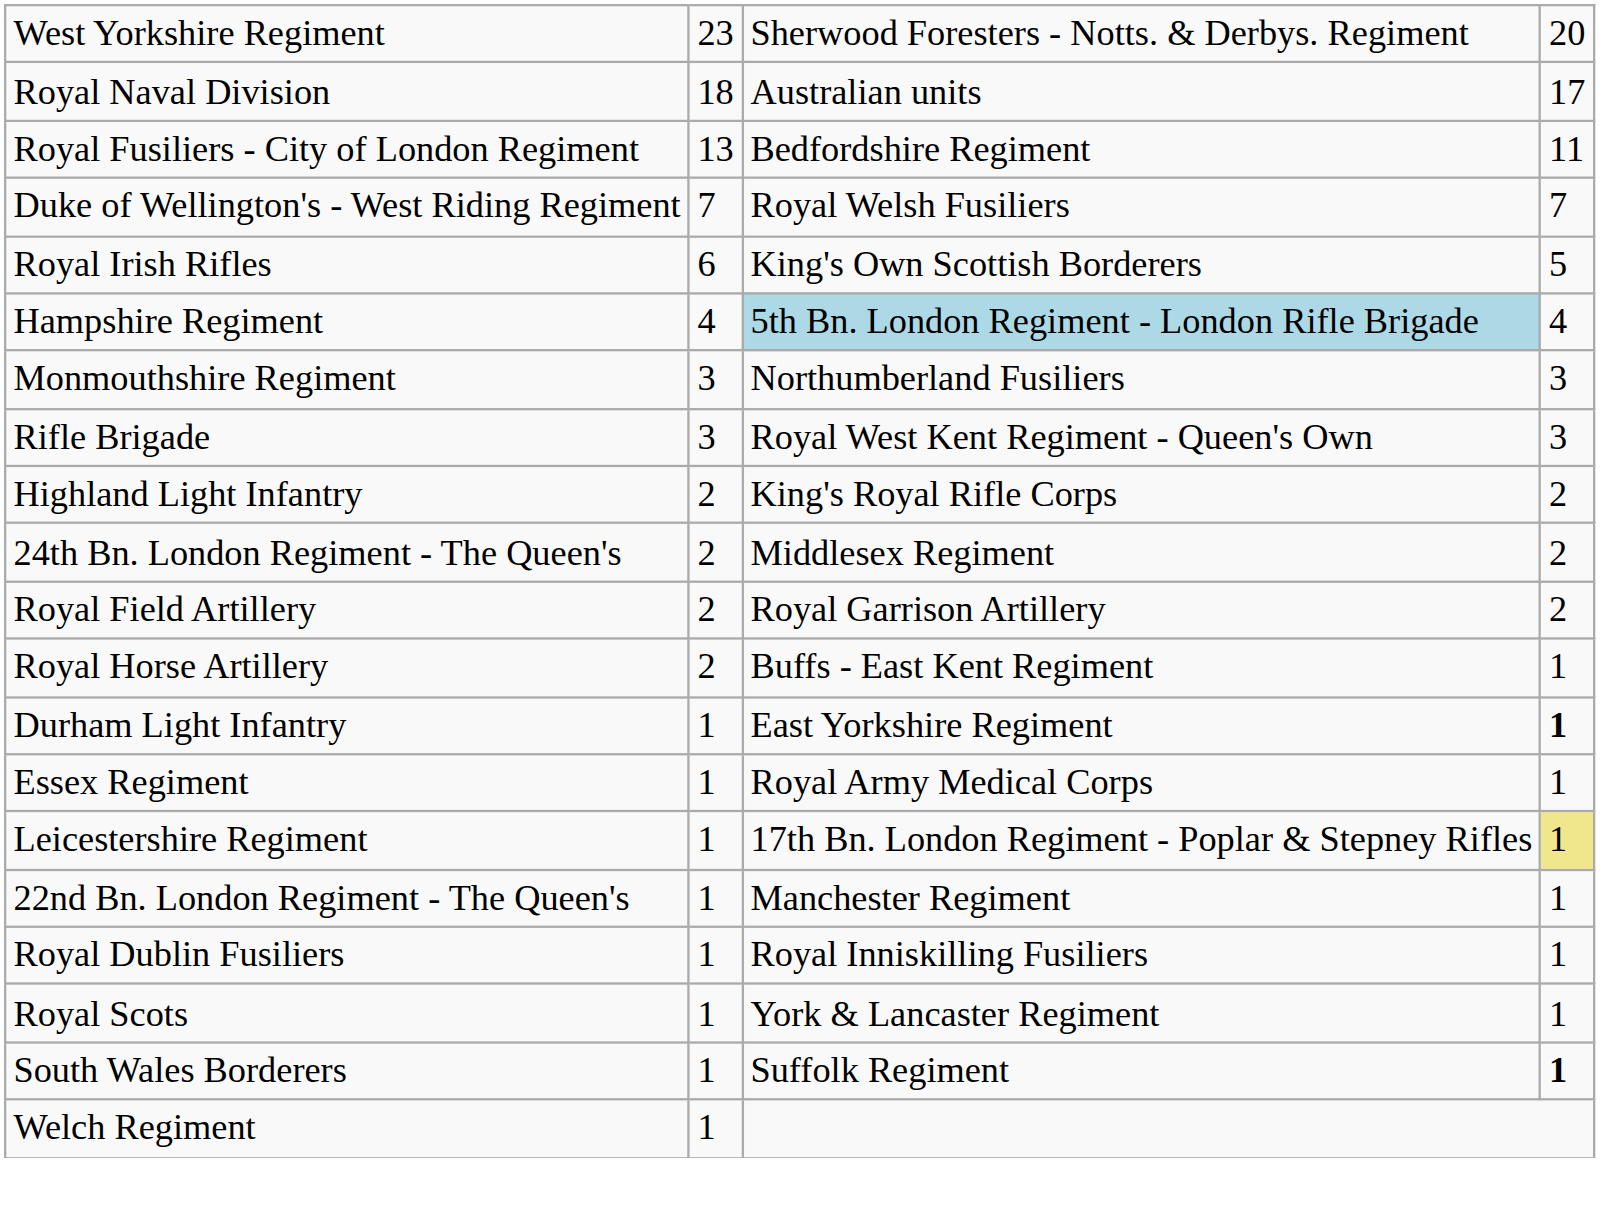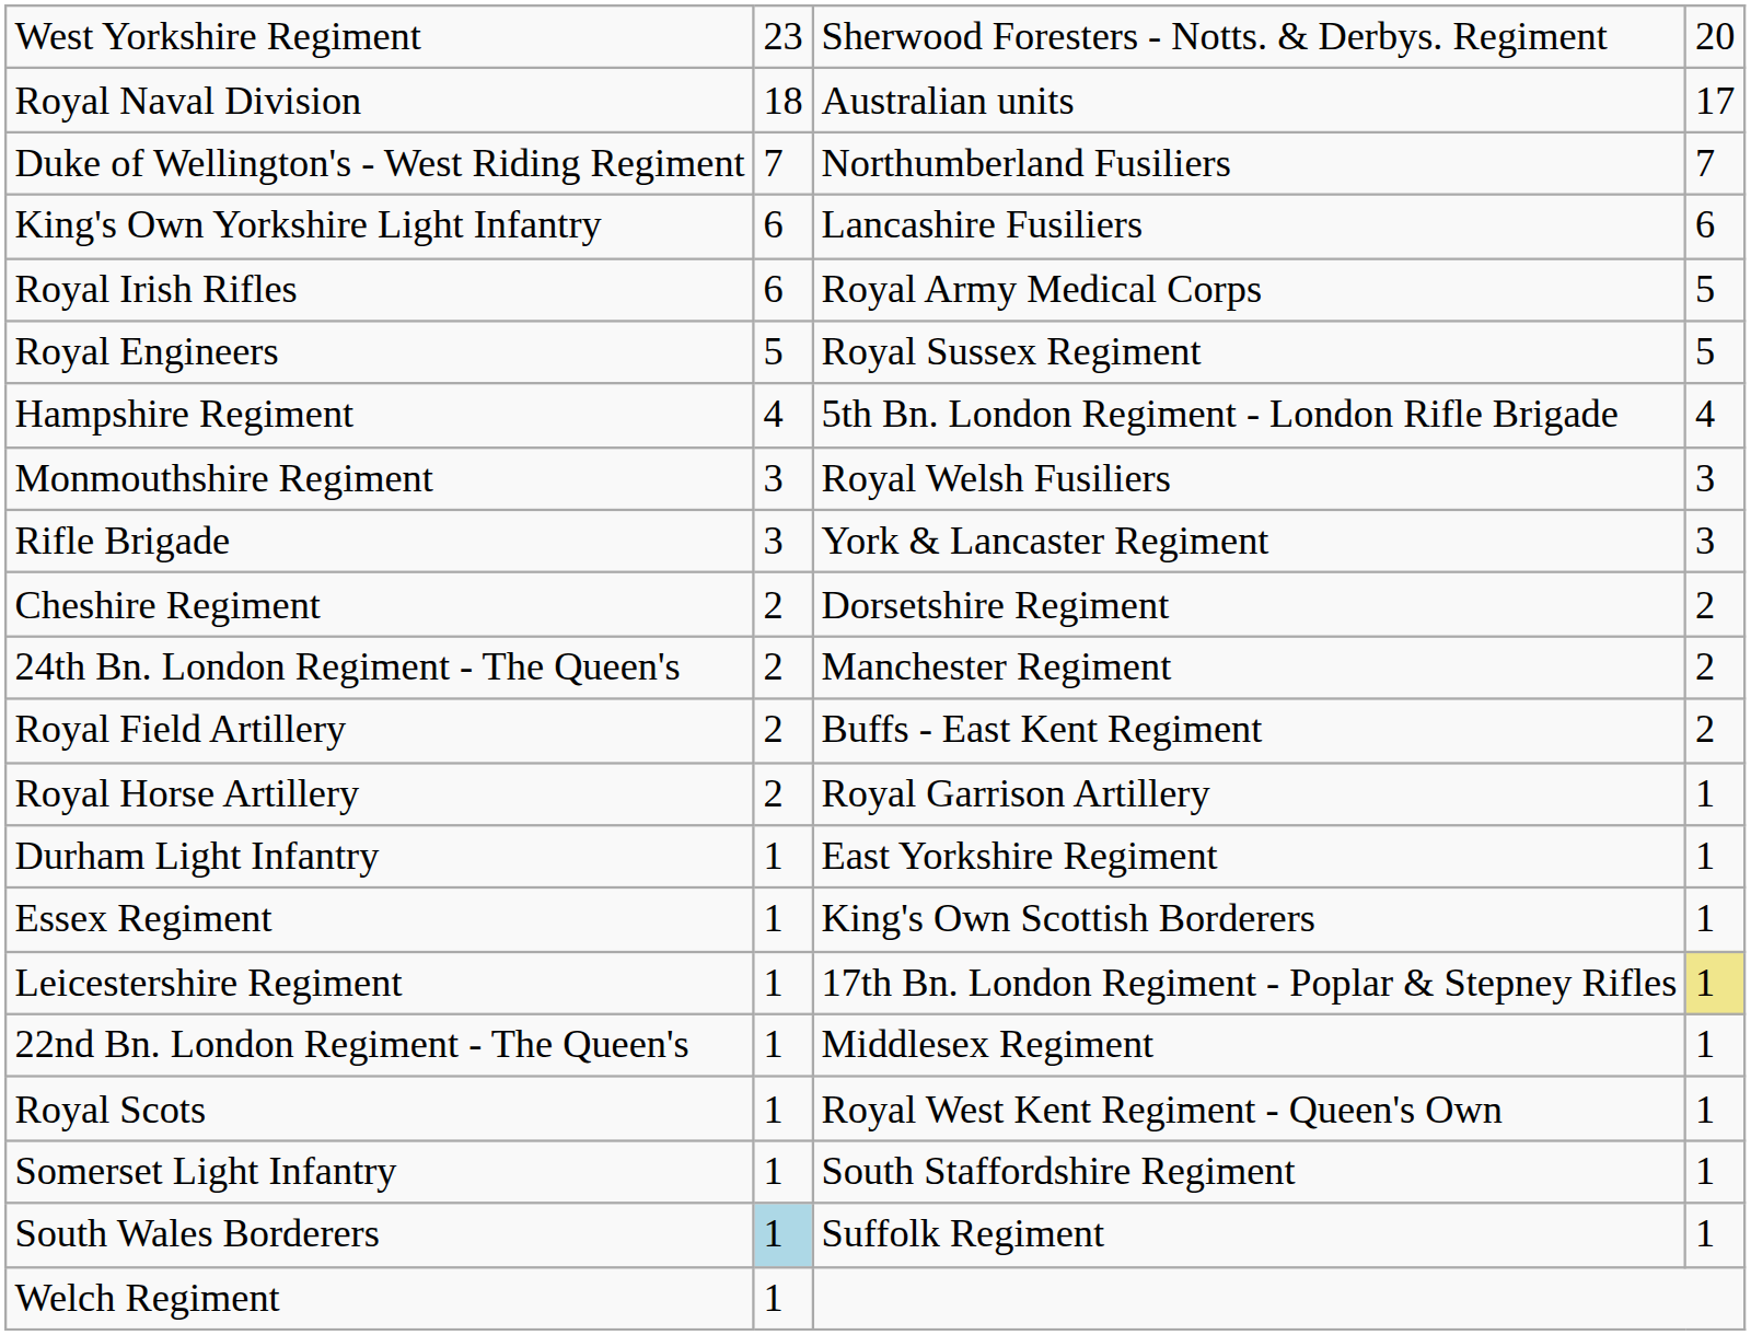- row: Royal Fusiliers - City of London Regiment | 13 | Bedfordshire Regiment | 11
Duke of Wellington's - West Riding Regiment | column 3: Royal Welsh Fusiliers -> Northumberland Fusiliers
+ row: King's Own Yorkshire Light Infantry | 6 | Lancashire Fusiliers | 6
Royal Irish Rifles | column 3: King's Own Scottish Borderers -> Royal Army Medical Corps
+ row: Royal Engineers | 5 | Royal Sussex Regiment | 5
Hampshire Regiment | column 3: lightblue background -> no background
Monmouthshire Regiment | column 3: Northumberland Fusiliers -> Royal Welsh Fusiliers
Rifle Brigade | column 3: Royal West Kent Regiment - Queen's Own -> York & Lancaster Regiment
+ row: Cheshire Regiment | 2 | Dorsetshire Regiment | 2
- row: Highland Light Infantry | 2 | King's Royal Rifle Corps | 2
24th Bn. London Regiment - The Queen's | column 3: Middlesex Regiment -> Manchester Regiment
Royal Field Artillery | column 3: Royal Garrison Artillery -> Buffs - East Kent Regiment
Royal Horse Artillery | column 3: Buffs - East Kent Regiment -> Royal Garrison Artillery
Durham Light Infantry | column 4: bold -> normal
Essex Regiment | column 3: Royal Army Medical Corps -> King's Own Scottish Borderers
22nd Bn. London Regiment - The Queen's | column 3: Manchester Regiment -> Middlesex Regiment
- row: Royal Dublin Fusiliers | 1 | Royal Inniskilling Fusiliers | 1
Royal Scots | column 3: York & Lancaster Regiment -> Royal West Kent Regiment - Queen's Own
+ row: Somerset Light Infantry | 1 | South Staffordshire Regiment | 1
South Wales Borderers | column 2: no background -> lightblue background
South Wales Borderers | column 4: bold -> normal
